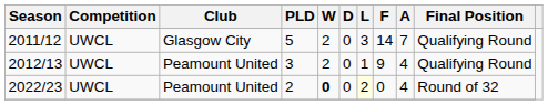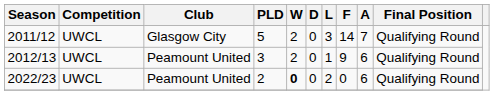2012/13 | A: 4 -> 6
2022/23 | L: lightyellow background -> no background
2022/23 | A: 4 -> 6
2022/23 | Final Position: Round of 32 -> Qualifying Round
